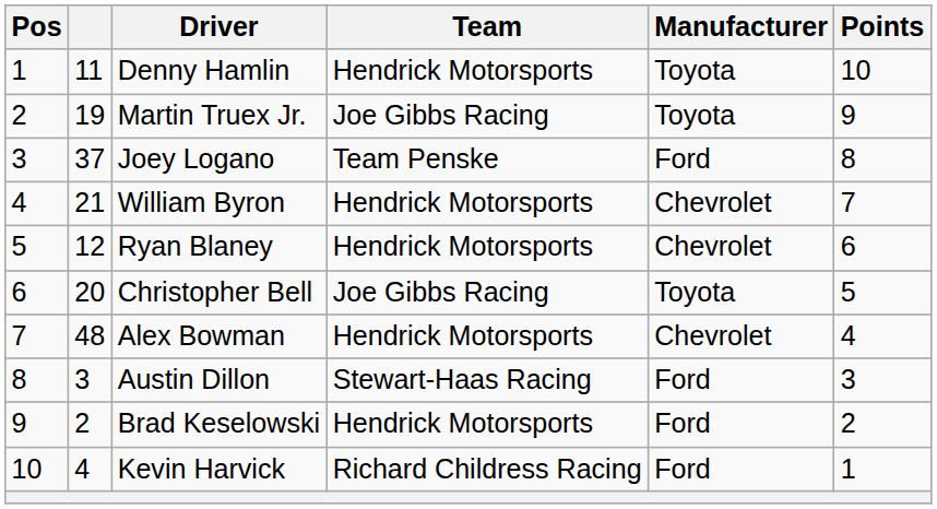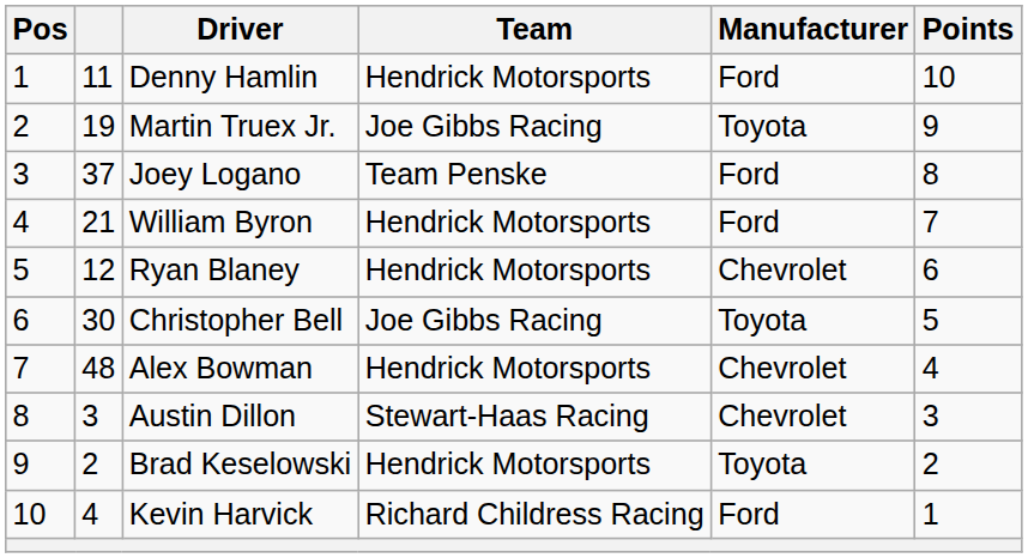Denny Hamlin | Manufacturer: Toyota -> Ford
William Byron | Manufacturer: Chevrolet -> Ford
Christopher Bell | column 2: 20 -> 30
Austin Dillon | Manufacturer: Ford -> Chevrolet
Brad Keselowski | Manufacturer: Ford -> Toyota
